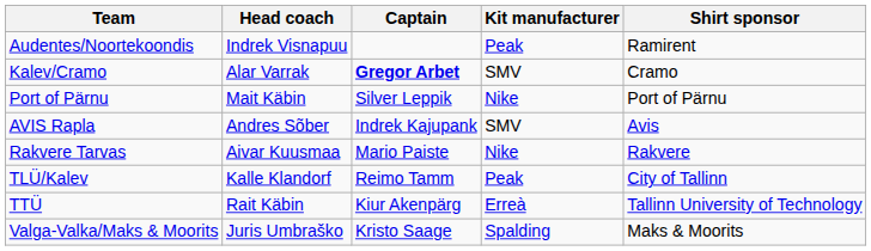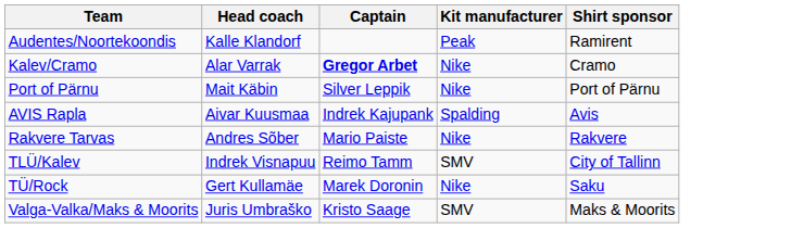Audentes/Noortekoondis | Head coach: Indrek Visnapuu -> Kalle Klandorf
Kalev/Cramo | Kit manufacturer: SMV -> Nike
AVIS Rapla | Head coach: Andres Sõber -> Aivar Kuusmaa
AVIS Rapla | Kit manufacturer: SMV -> Spalding
Rakvere Tarvas | Head coach: Aivar Kuusmaa -> Andres Sõber
TLÜ/Kalev | Head coach: Kalle Klandorf -> Indrek Visnapuu
TLÜ/Kalev | Kit manufacturer: Peak -> SMV
- row: TTÜ | Rait Käbin | Kiur Akenpärg | Erreà | Tallinn University of Technology
+ row: TÜ/Rock | Gert Kullamäe | Marek Doronin | Nike | Saku
Valga-Valka/Maks & Moorits | Kit manufacturer: Spalding -> SMV
